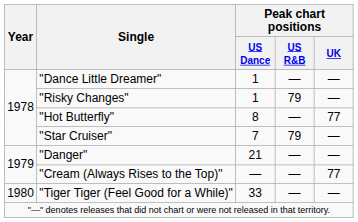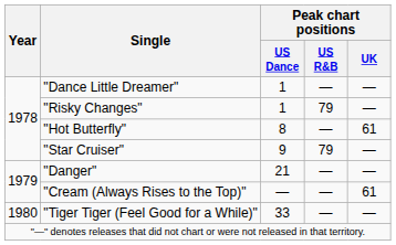"Hot Butterfly" | Peak chart positions / UK: 77 -> 61
"Star Cruiser" | Peak chart positions / US Dance: 7 -> 9
"Cream (Always Rises to the Top)" | Peak chart positions / UK: 77 -> 61
